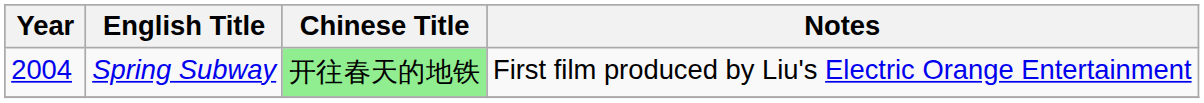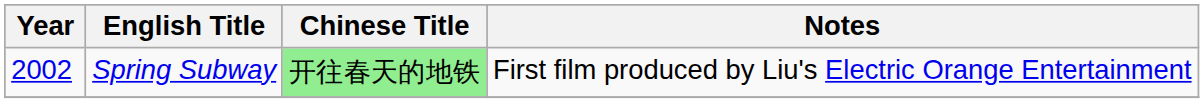Spring Subway | Year: 2004 -> 2002
